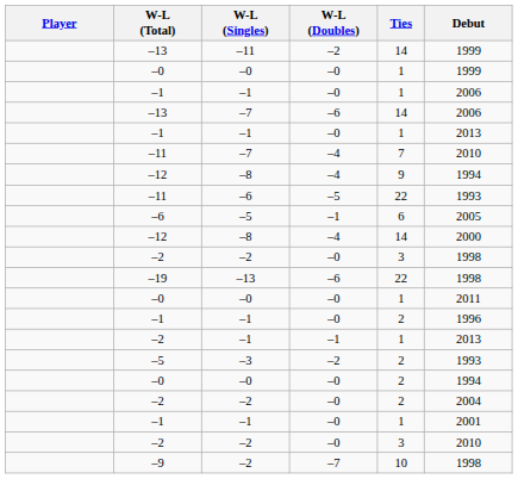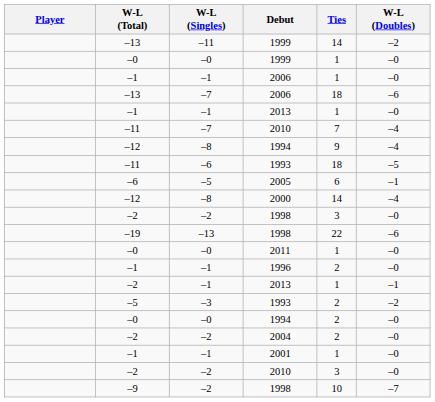columns swapped: W-L (Doubles) <-> Debut
–13 / –7 | Ties: 14 -> 18
–11 / –6 | Ties: 22 -> 18
